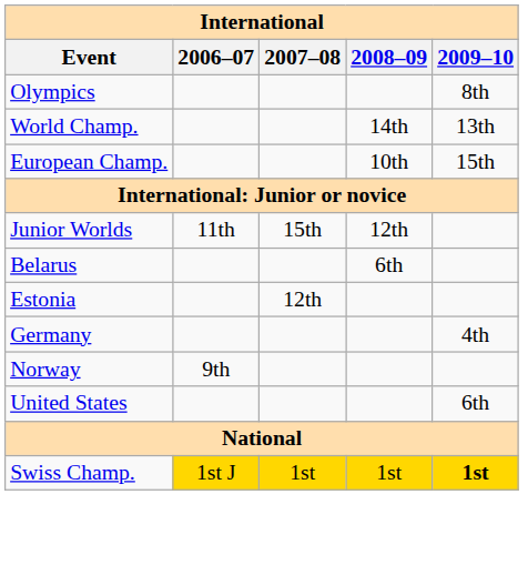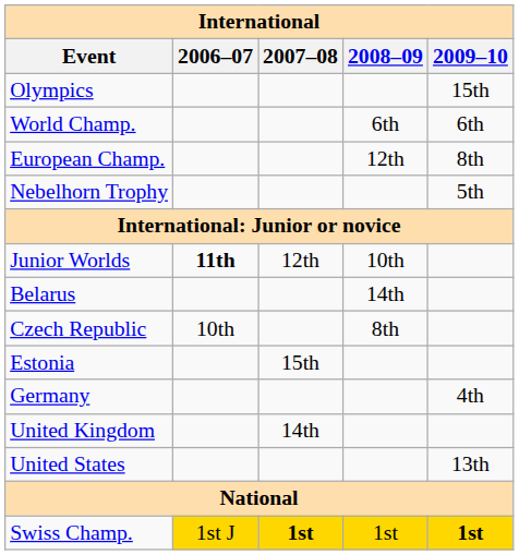Olympics | 2009–10: 8th -> 15th
World Champ. | 2008–09: 14th -> 6th
World Champ. | 2009–10: 13th -> 6th
European Champ. | 2008–09: 10th -> 12th
European Champ. | 2009–10: 15th -> 8th
+ row: Nebelhorn Trophy | 5th
Junior Worlds | 2006–07: normal -> bold
Junior Worlds | 2007–08: 15th -> 12th
Junior Worlds | 2008–09: 12th -> 10th
Belarus | 2008–09: 6th -> 14th
+ row: Czech Republic | 10th | 8th
Estonia | 2007–08: 12th -> 15th
- row: Norway | 9th
+ row: United Kingdom | 14th
United States | 2009–10: 6th -> 13th
Swiss Champ. | 2007–08: normal -> bold
